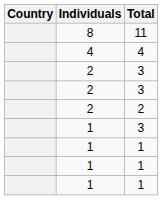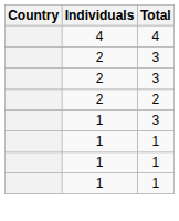- row: 8 | 11
